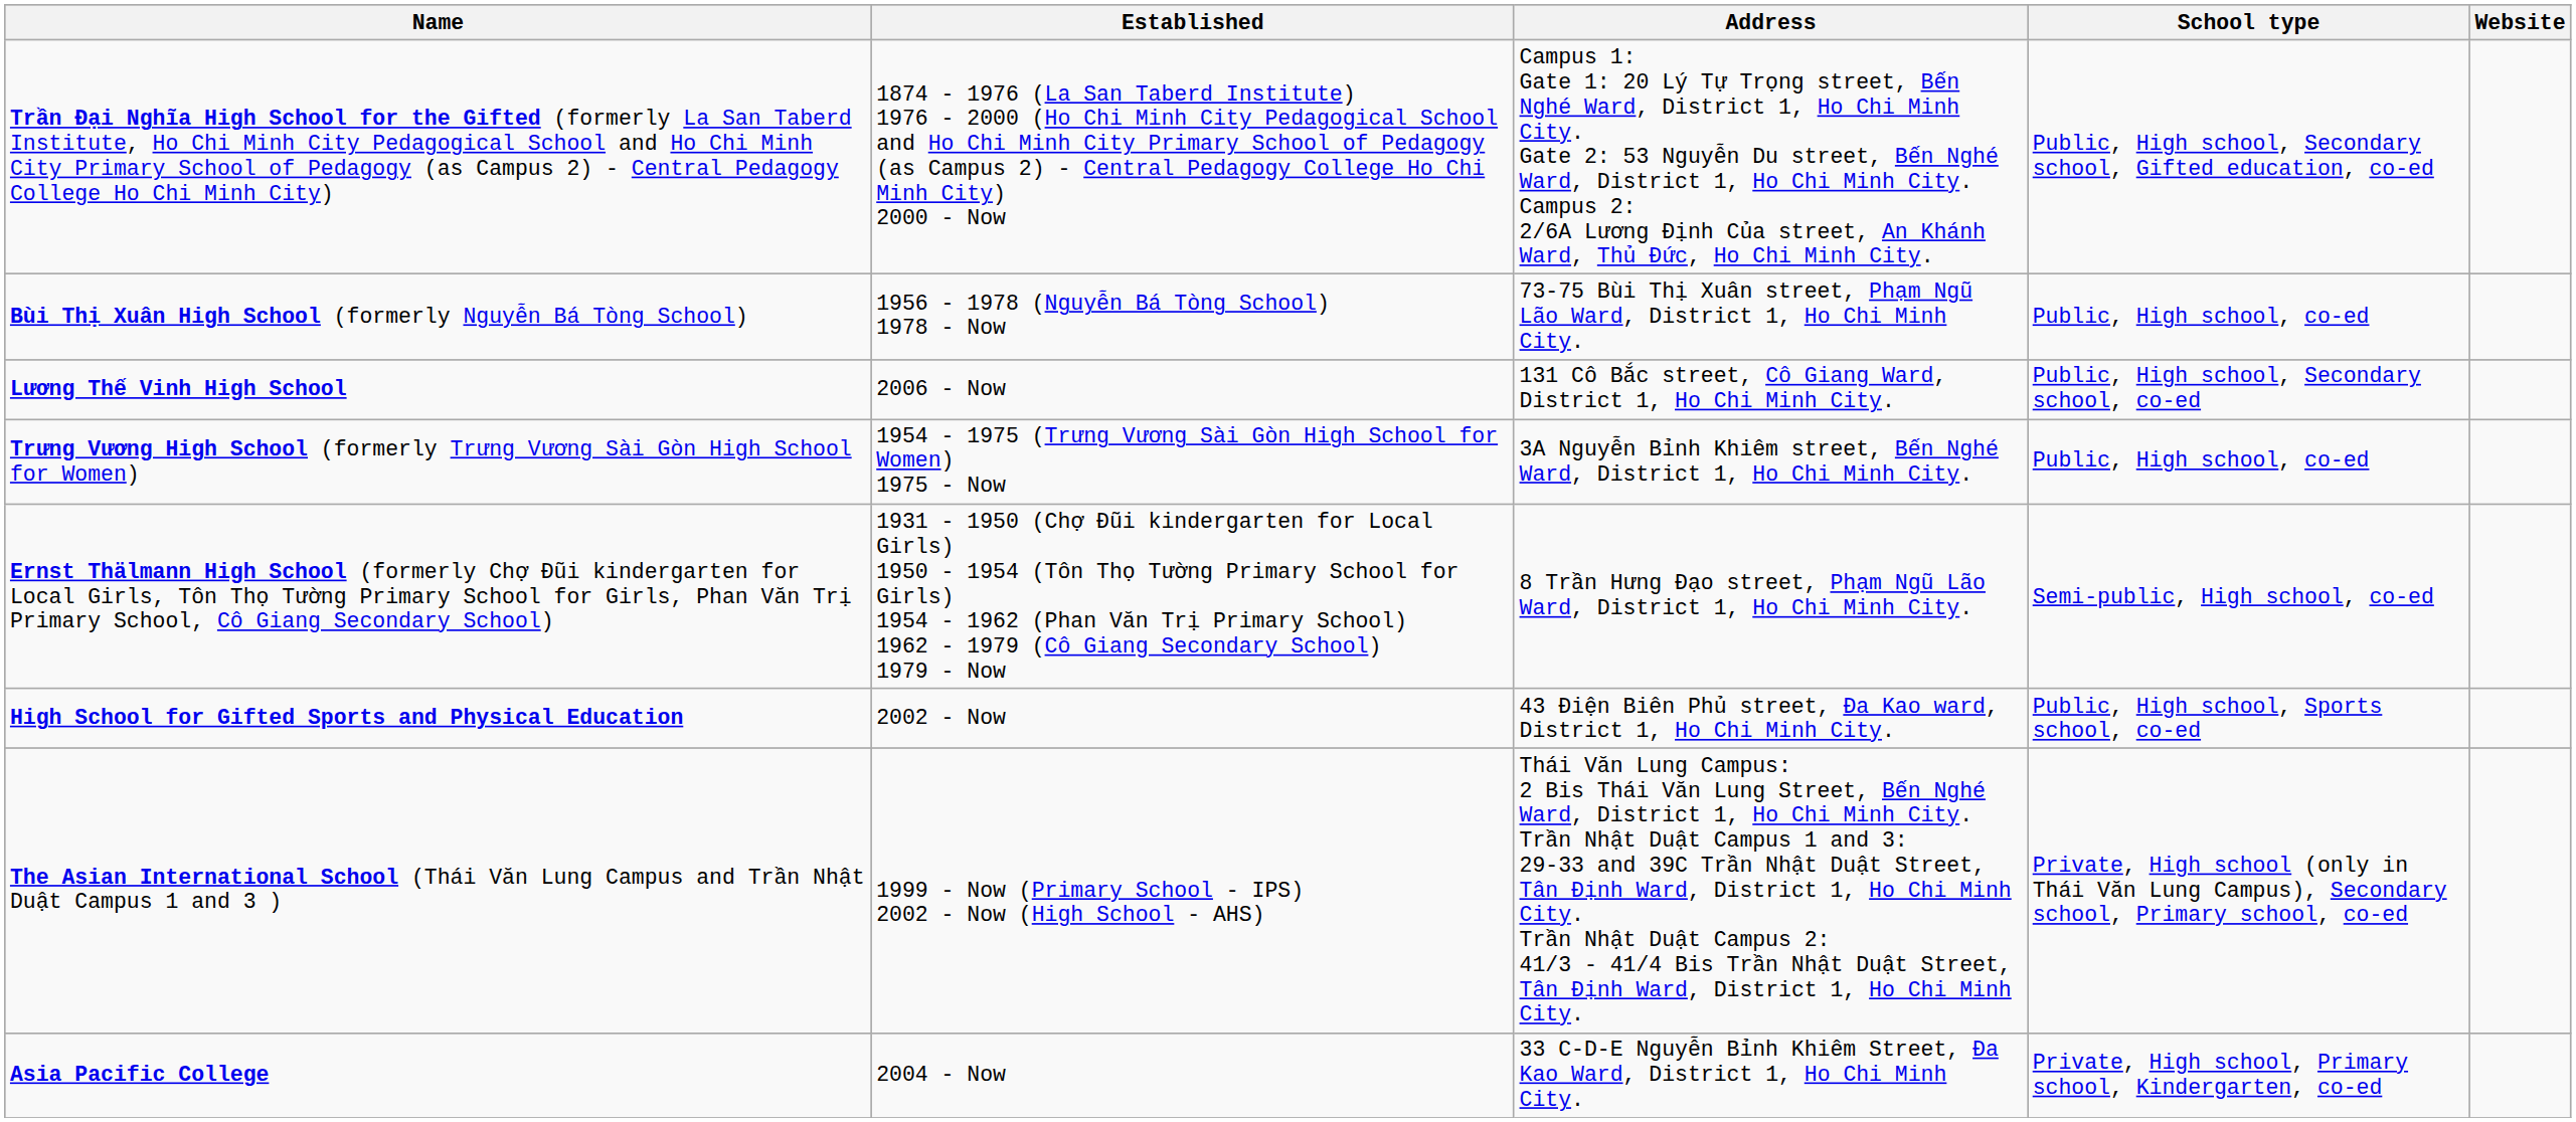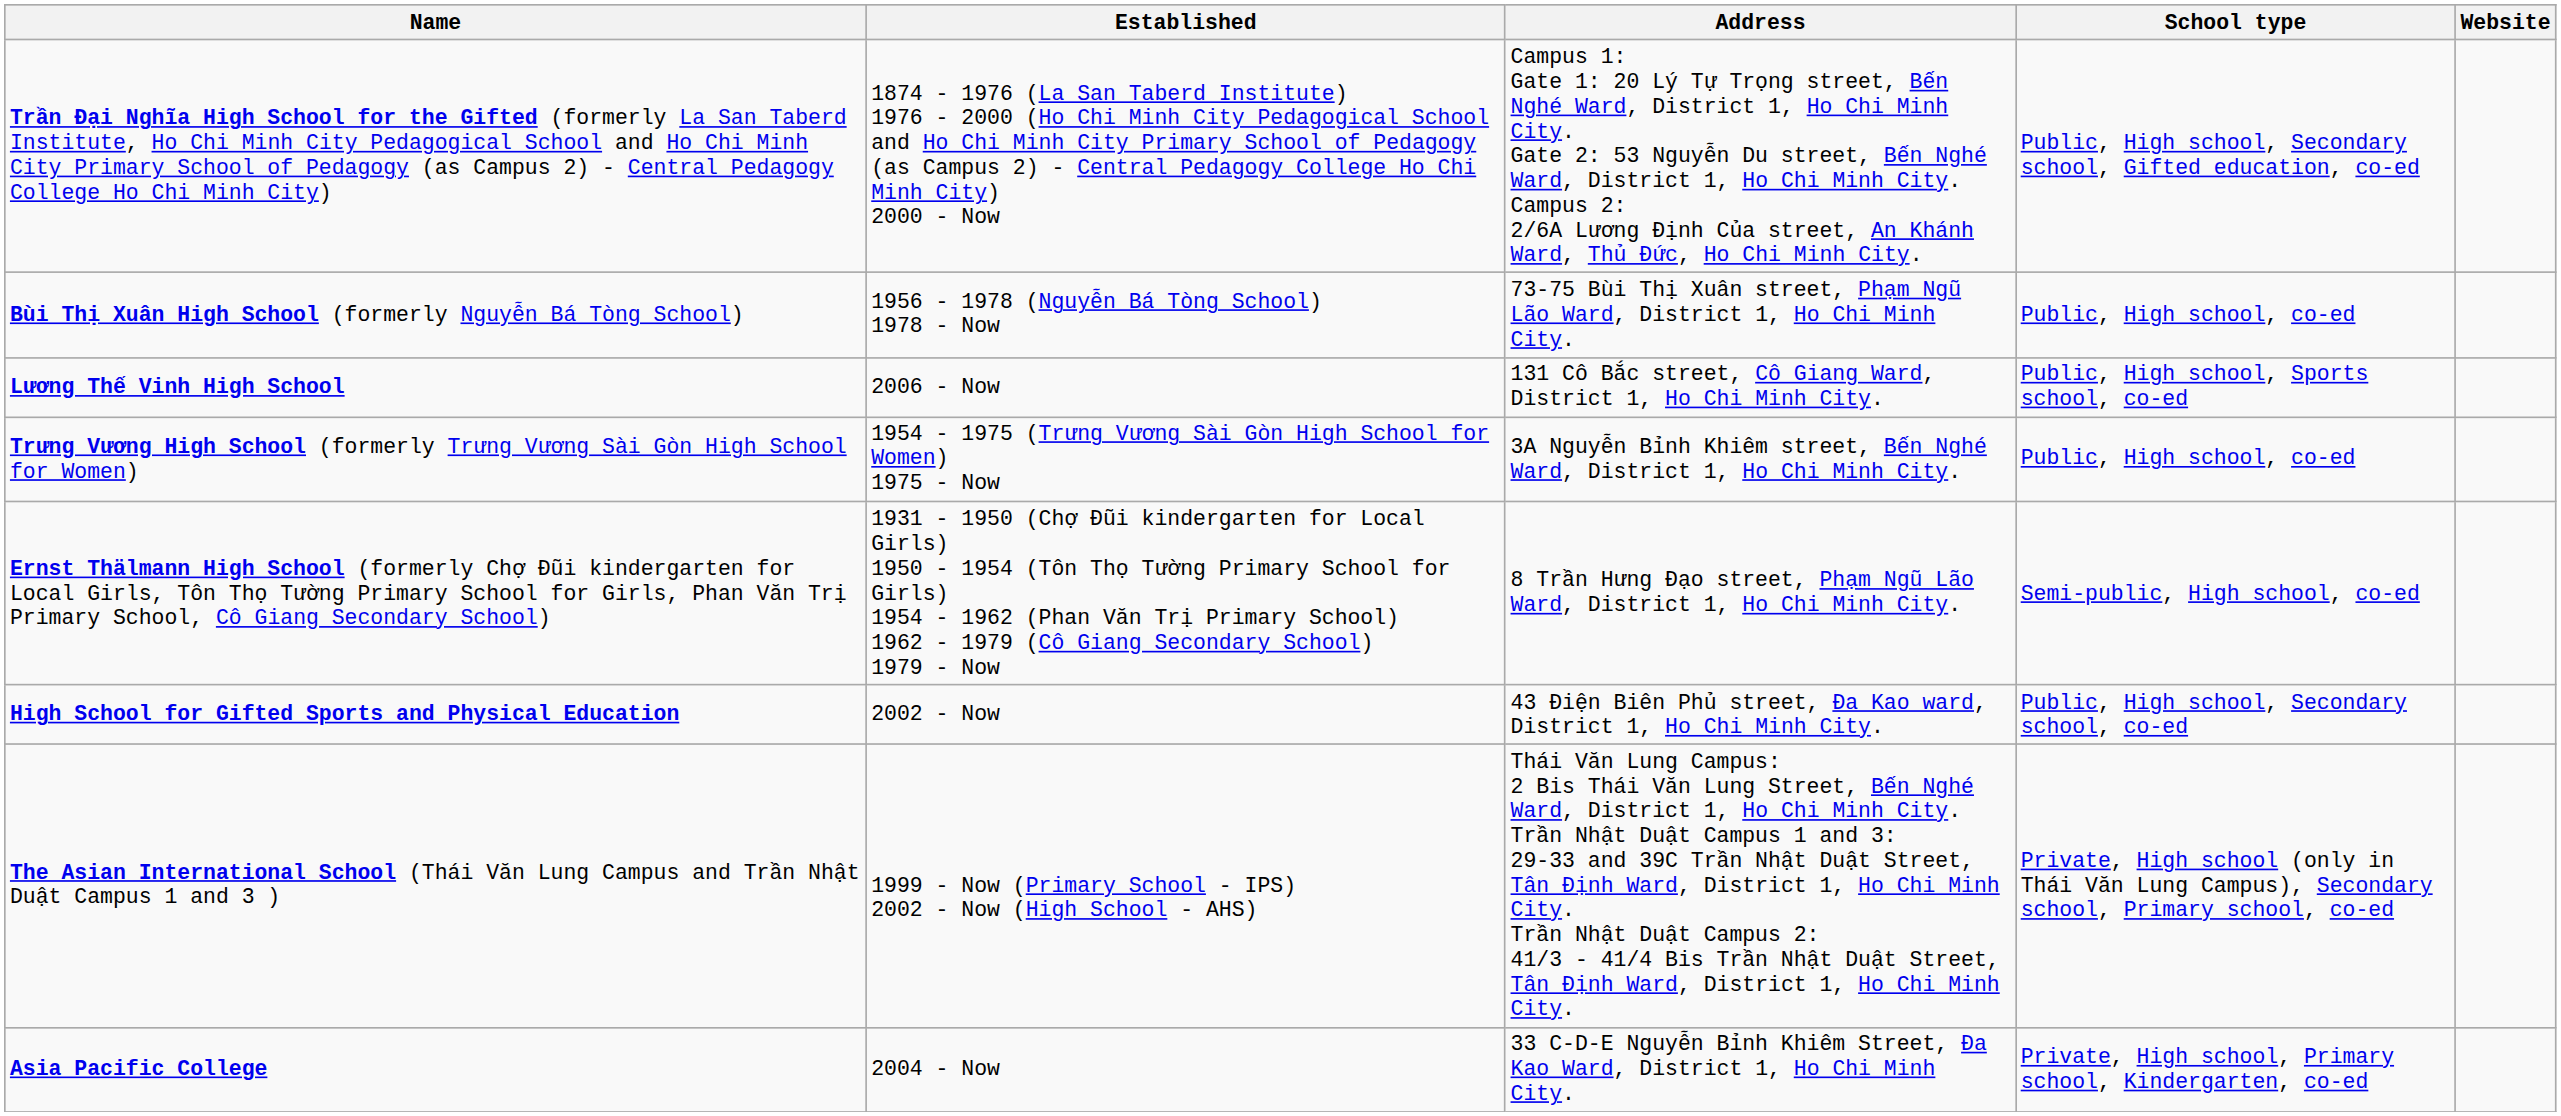Lương Thế Vinh High School | School type: Public, High school, Secondary school, co-ed -> Public, High school, Sports school, co-ed
High School for Gifted Sports and Physical Education | School type: Public, High school, Sports school, co-ed -> Public, High school, Secondary school, co-ed
